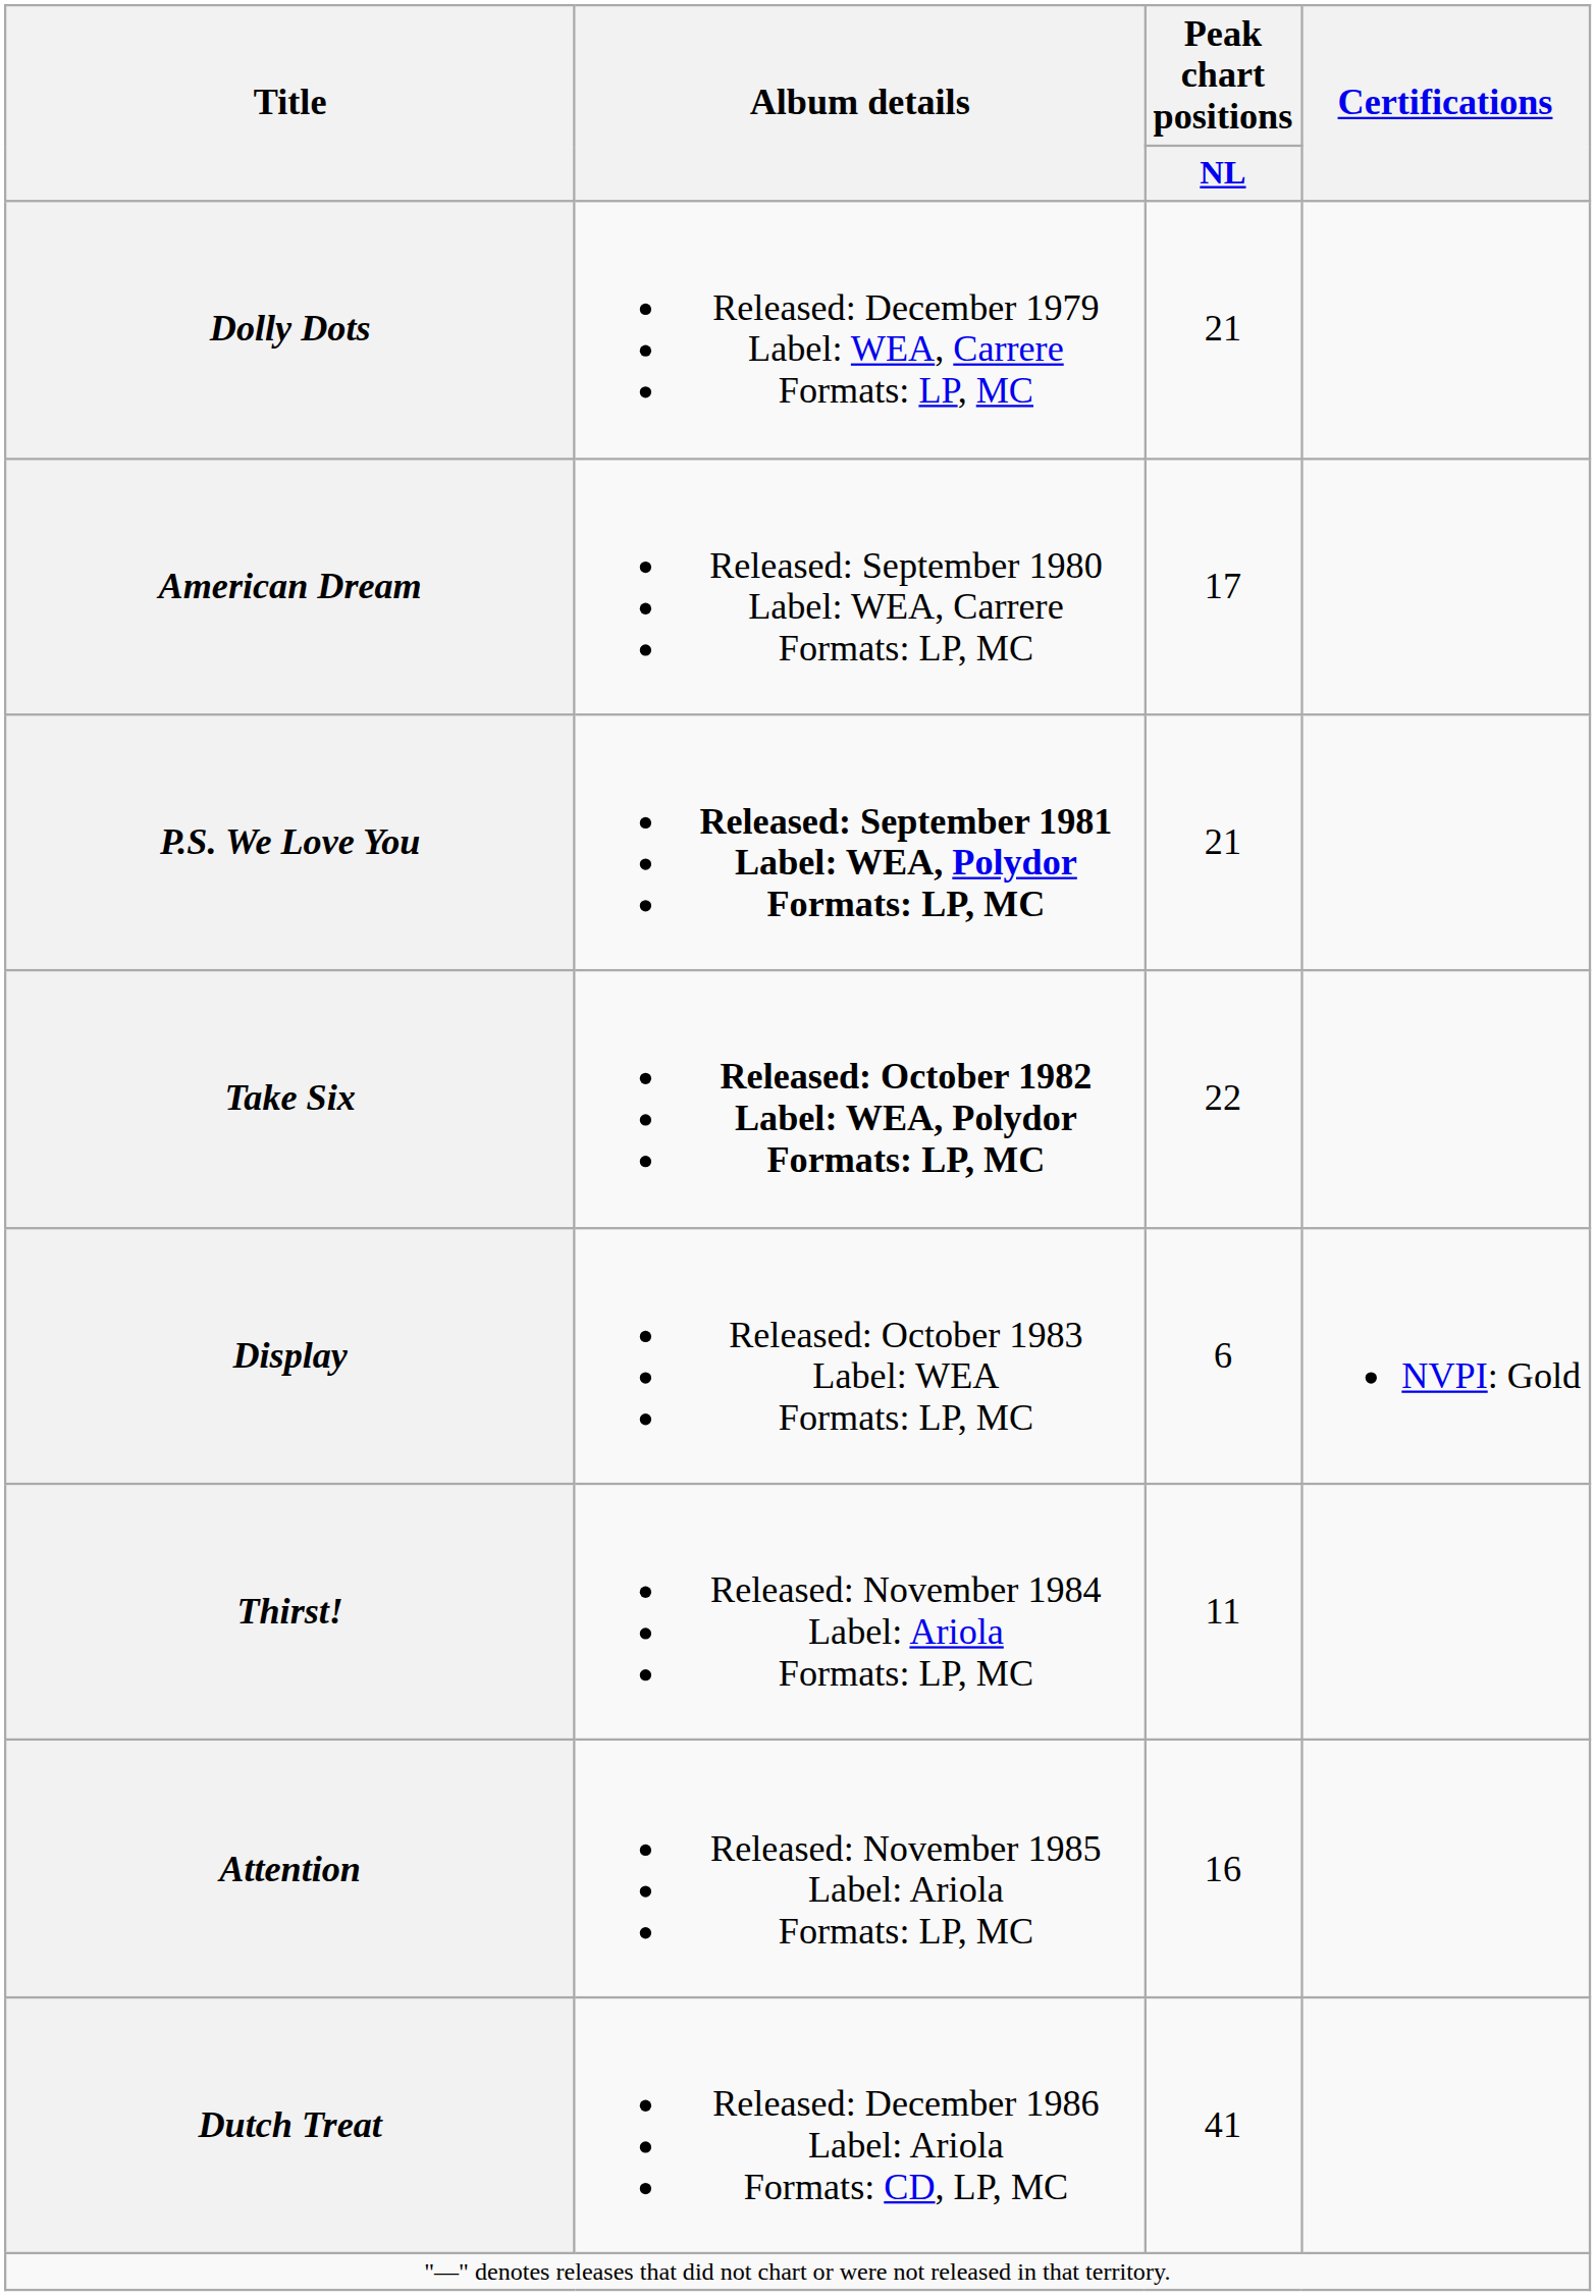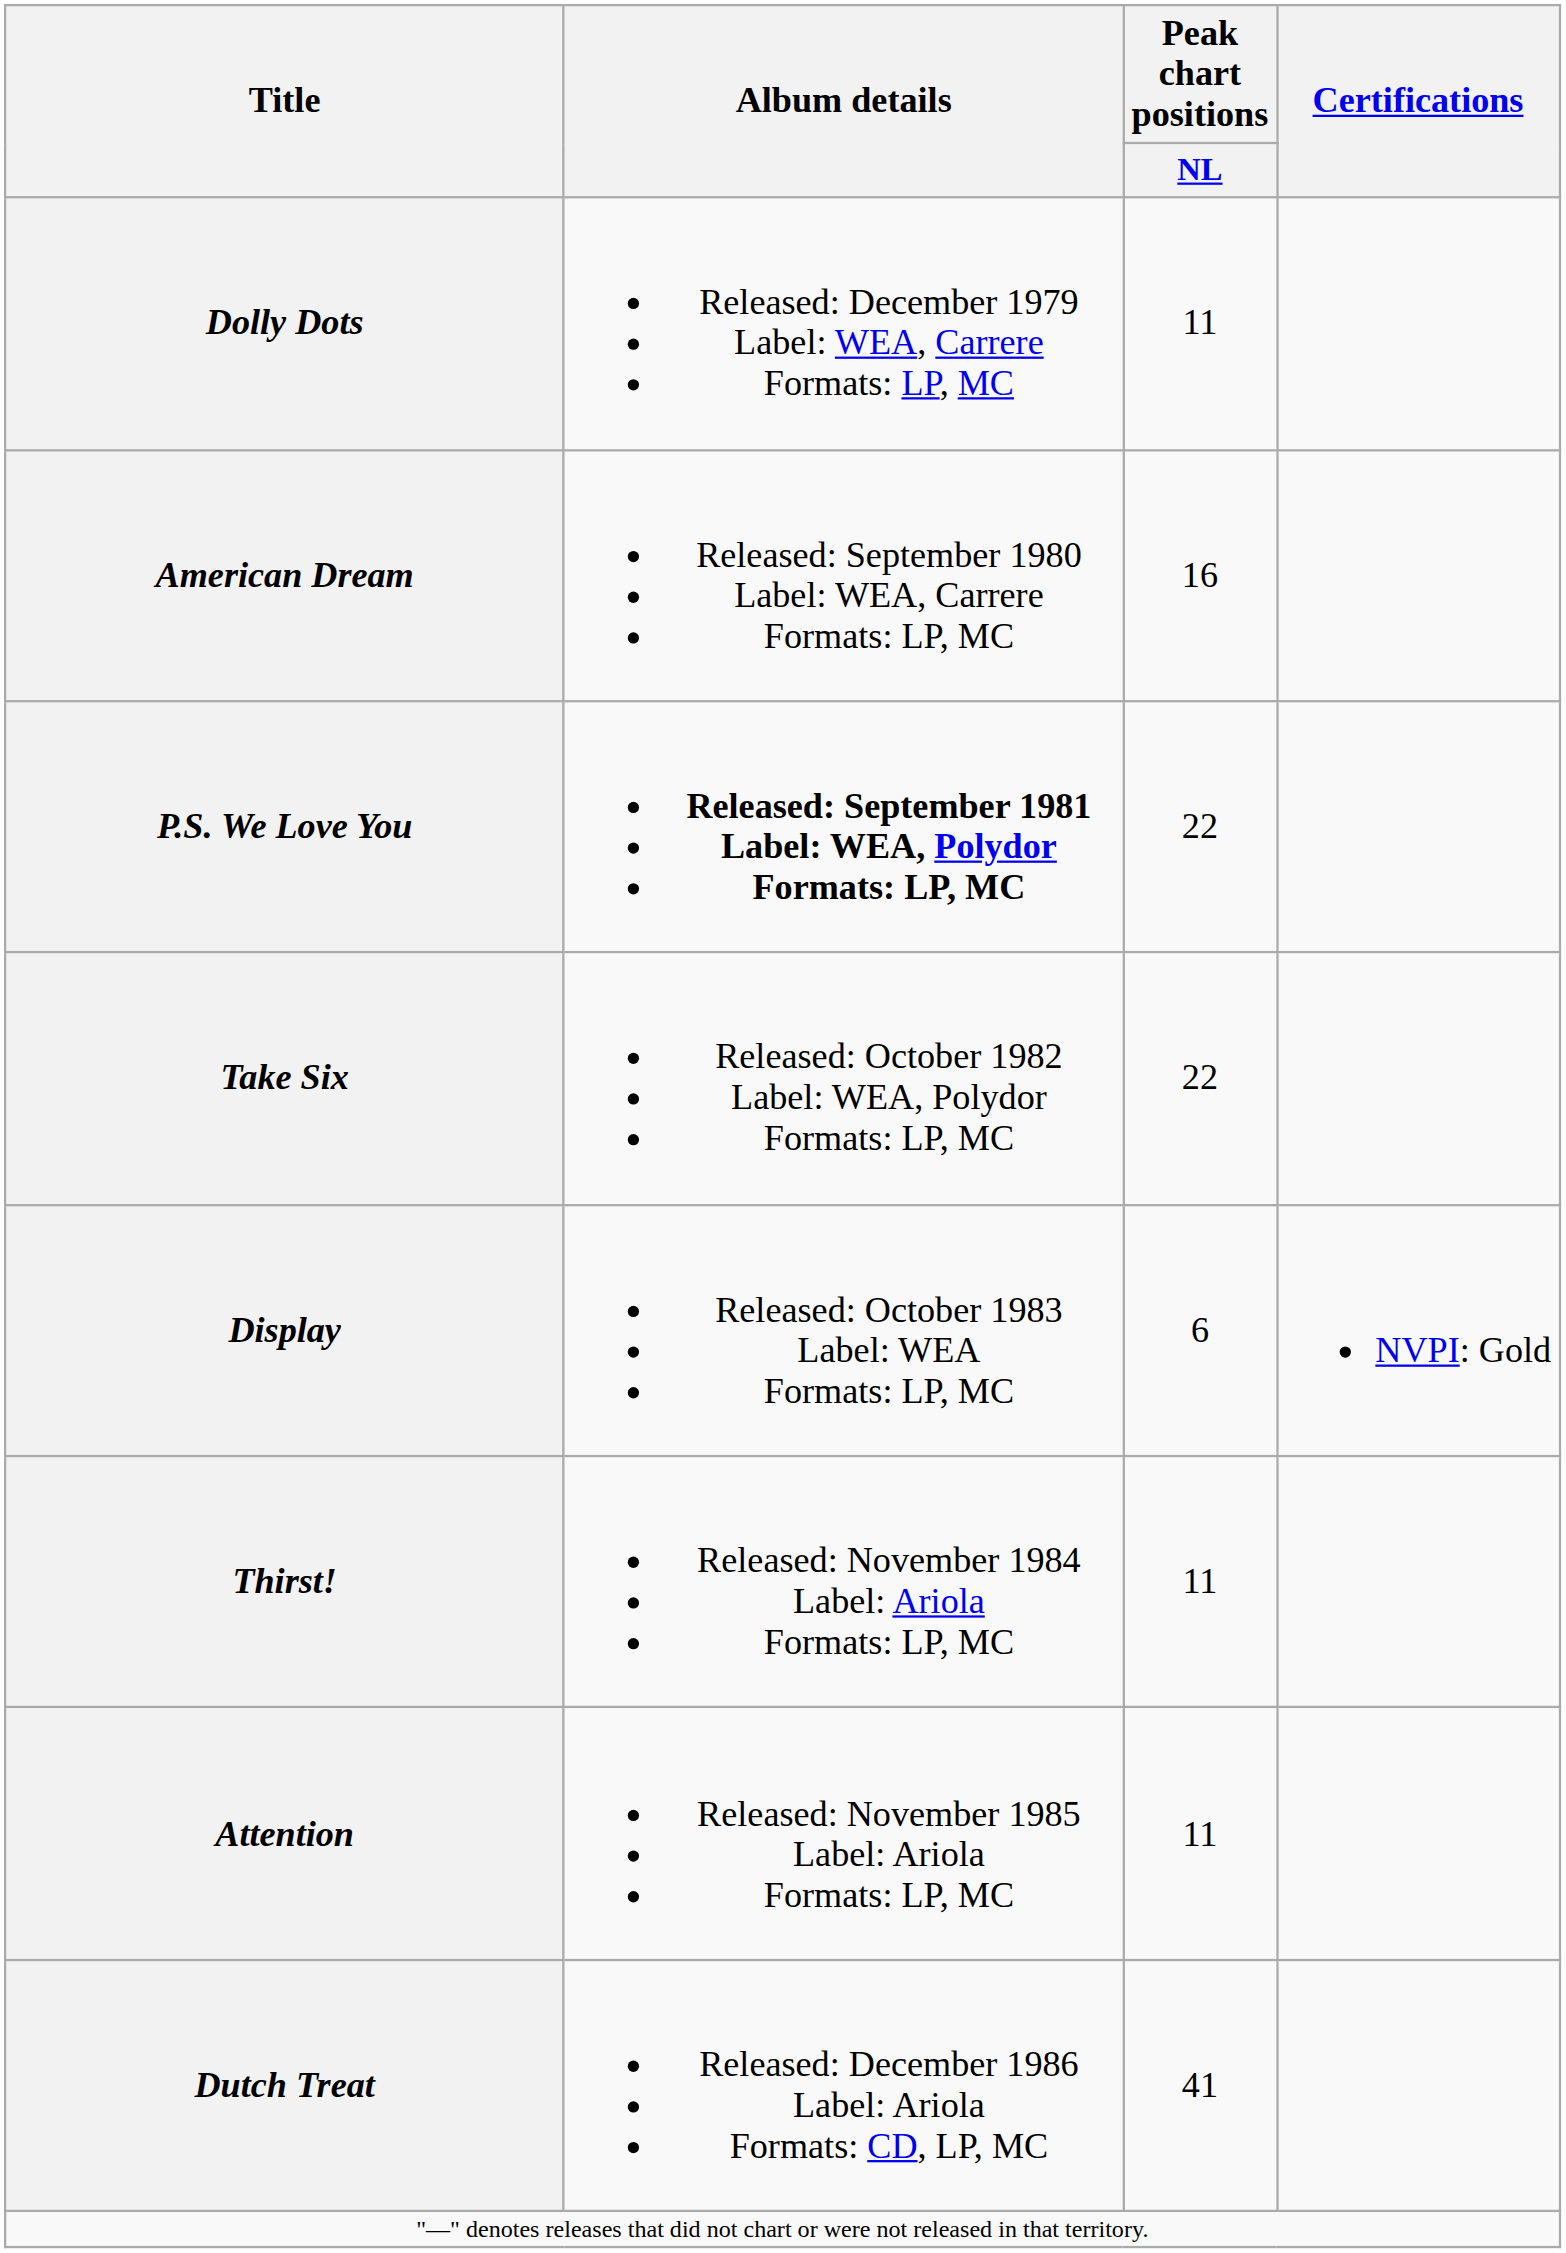Dolly Dots | Peak chart positions / NL: 21 -> 11
American Dream | Peak chart positions / NL: 17 -> 16
P.S. We Love You | Peak chart positions / NL: 21 -> 22
Take Six | Album details: bold -> normal
Attention | Peak chart positions / NL: 16 -> 11
